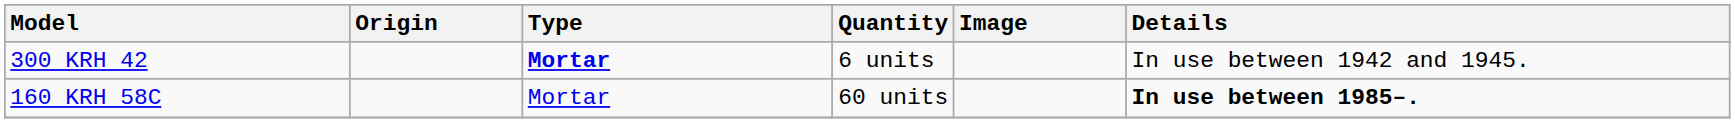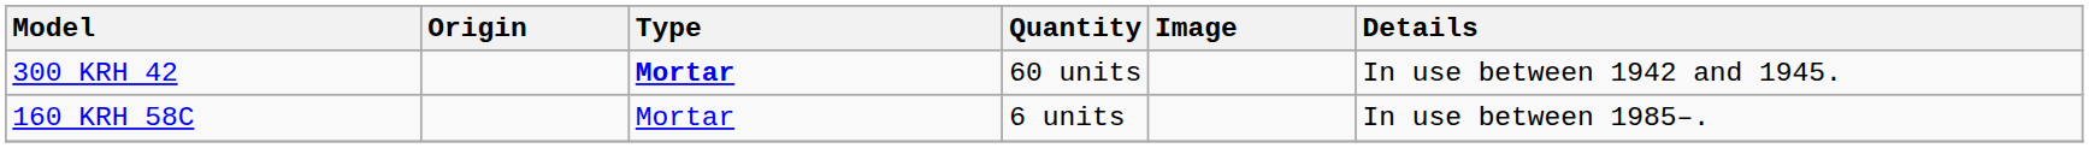300 KRH 42 | Quantity: 6 units -> 60 units
160 KRH 58C | Quantity: 60 units -> 6 units
160 KRH 58C | Details: bold -> normal
